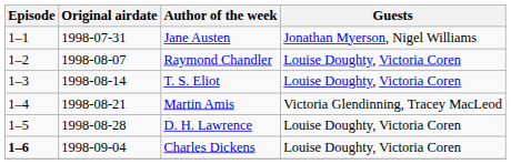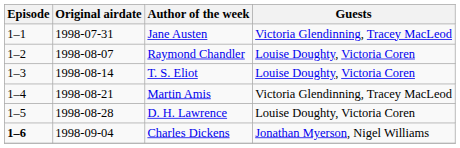Jane Austen | Guests: Jonathan Myerson, Nigel Williams -> Victoria Glendinning, Tracey MacLeod
Charles Dickens | Guests: Louise Doughty, Victoria Coren -> Jonathan Myerson, Nigel Williams
